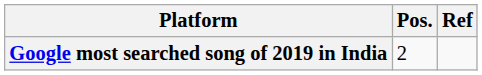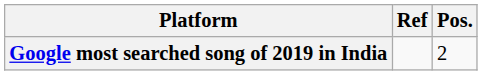columns swapped: Pos. <-> Ref
